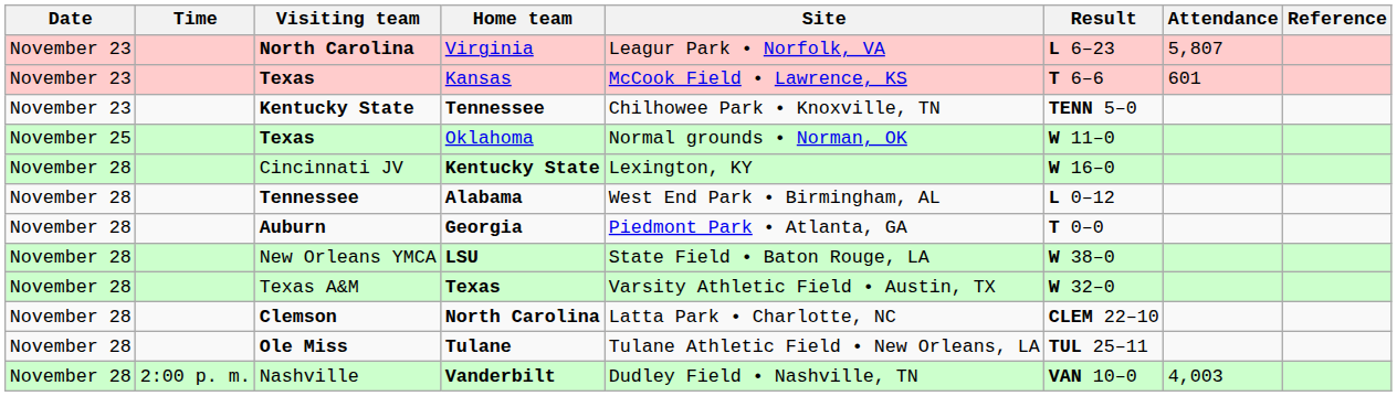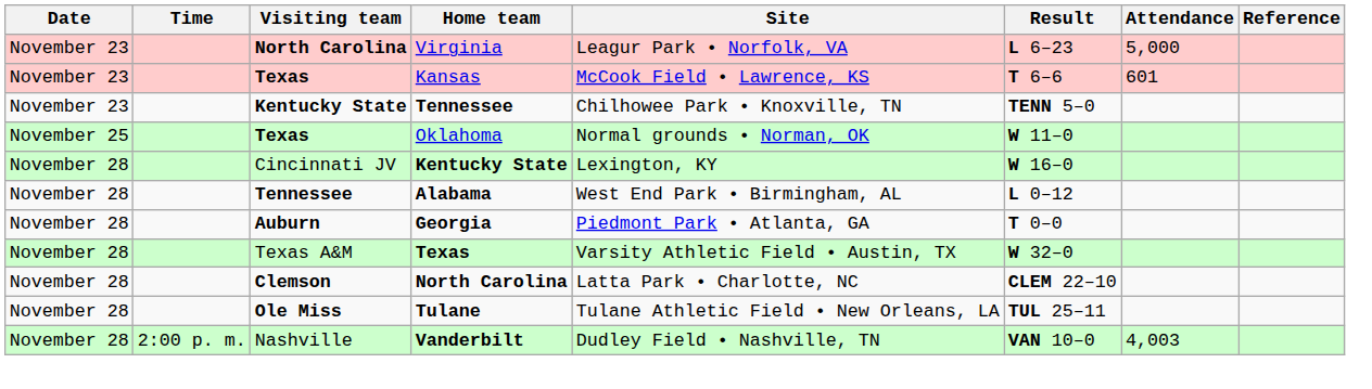Virginia | Attendance: 5,807 -> 5,000
- row: November 28 | New Orleans YMCA | LSU | State Field • Baton Rouge, LA | W 38–0
